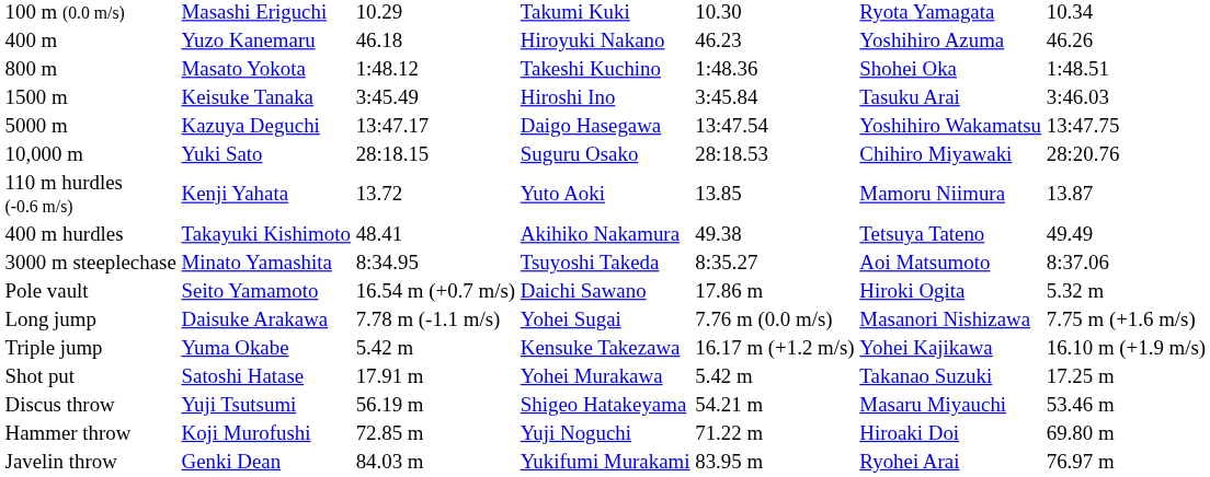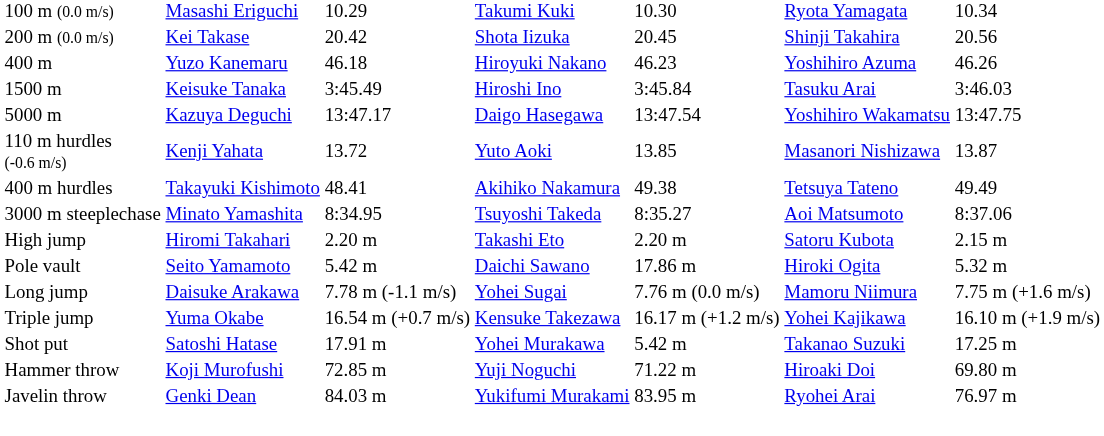+ row: 200 m (0.0 m/s) | Kei Takase | 20.42 | Shota Iizuka | 20.45 | Shinji Takahira | 20.56
- row: 800 m | Masato Yokota | 1:48.12 | Takeshi Kuchino | 1:48.36 | Shohei Oka | 1:48.51
- row: 10,000 m | Yuki Sato | 28:18.15 | Suguru Osako | 28:18.53 | Chihiro Miyawaki | 28:20.76
110 m hurdles (-0.6 m/s) | column 6: Mamoru Niimura -> Masanori Nishizawa
+ row: High jump | Hiromi Takahari | 2.20 m | Takashi Eto | 2.20 m | Satoru Kubota | 2.15 m
Pole vault | column 3: 16.54 m (+0.7 m/s) -> 5.42 m
Long jump | column 6: Masanori Nishizawa -> Mamoru Niimura
Triple jump | column 3: 5.42 m -> 16.54 m (+0.7 m/s)
- row: Discus throw | Yuji Tsutsumi | 56.19 m | Shigeo Hatakeyama | 54.21 m | Masaru Miyauchi | 53.46 m
